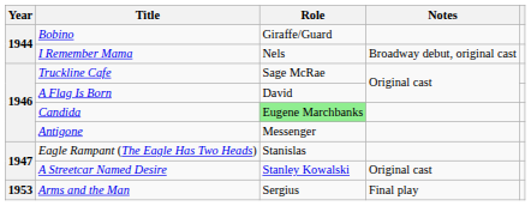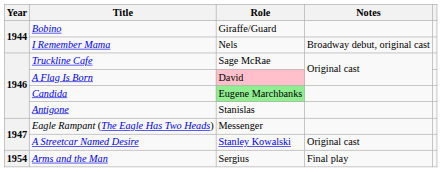A Flag Is Born | Role: no background -> pink background
Antigone | Role: Messenger -> Stanislas
Eagle Rampant (The Eagle Has Two Heads) | Role: Stanislas -> Messenger
Arms and the Man | Year: 1953 -> 1954
